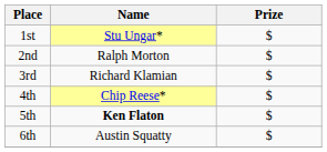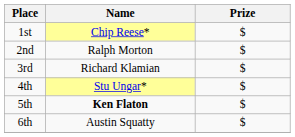1st | Name: Stu Ungar* -> Chip Reese*
4th | Name: Chip Reese* -> Stu Ungar*
